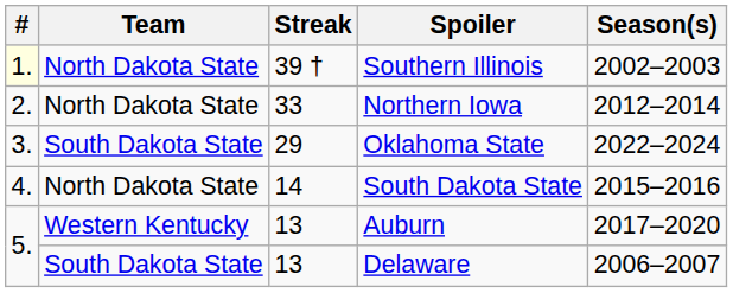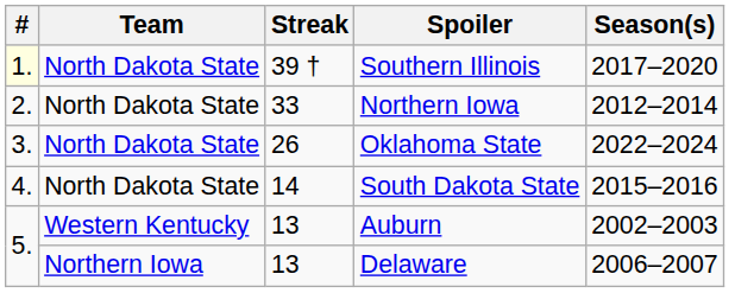Southern Illinois | Season(s): 2002–2003 -> 2017–2020
Oklahoma State | Team: South Dakota State -> North Dakota State
Oklahoma State | Streak: 29 -> 26
Auburn | Season(s): 2017–2020 -> 2002–2003
Delaware | Team: South Dakota State -> Northern Iowa
